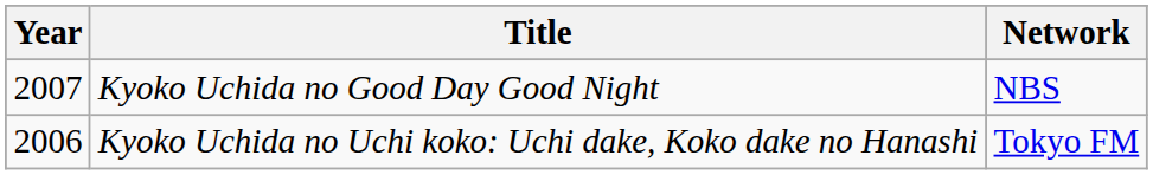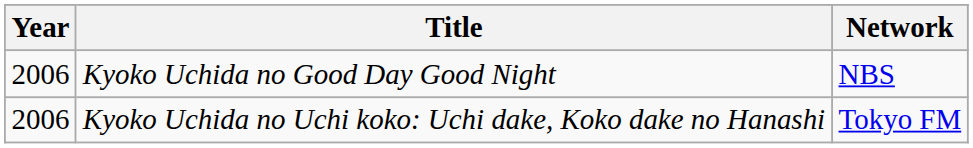Kyoko Uchida no Good Day Good Night | Year: 2007 -> 2006
